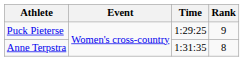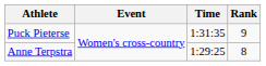Puck Pieterse | Time: 1:29:25 -> 1:31:35
Anne Terpstra | Time: 1:31:35 -> 1:29:25
